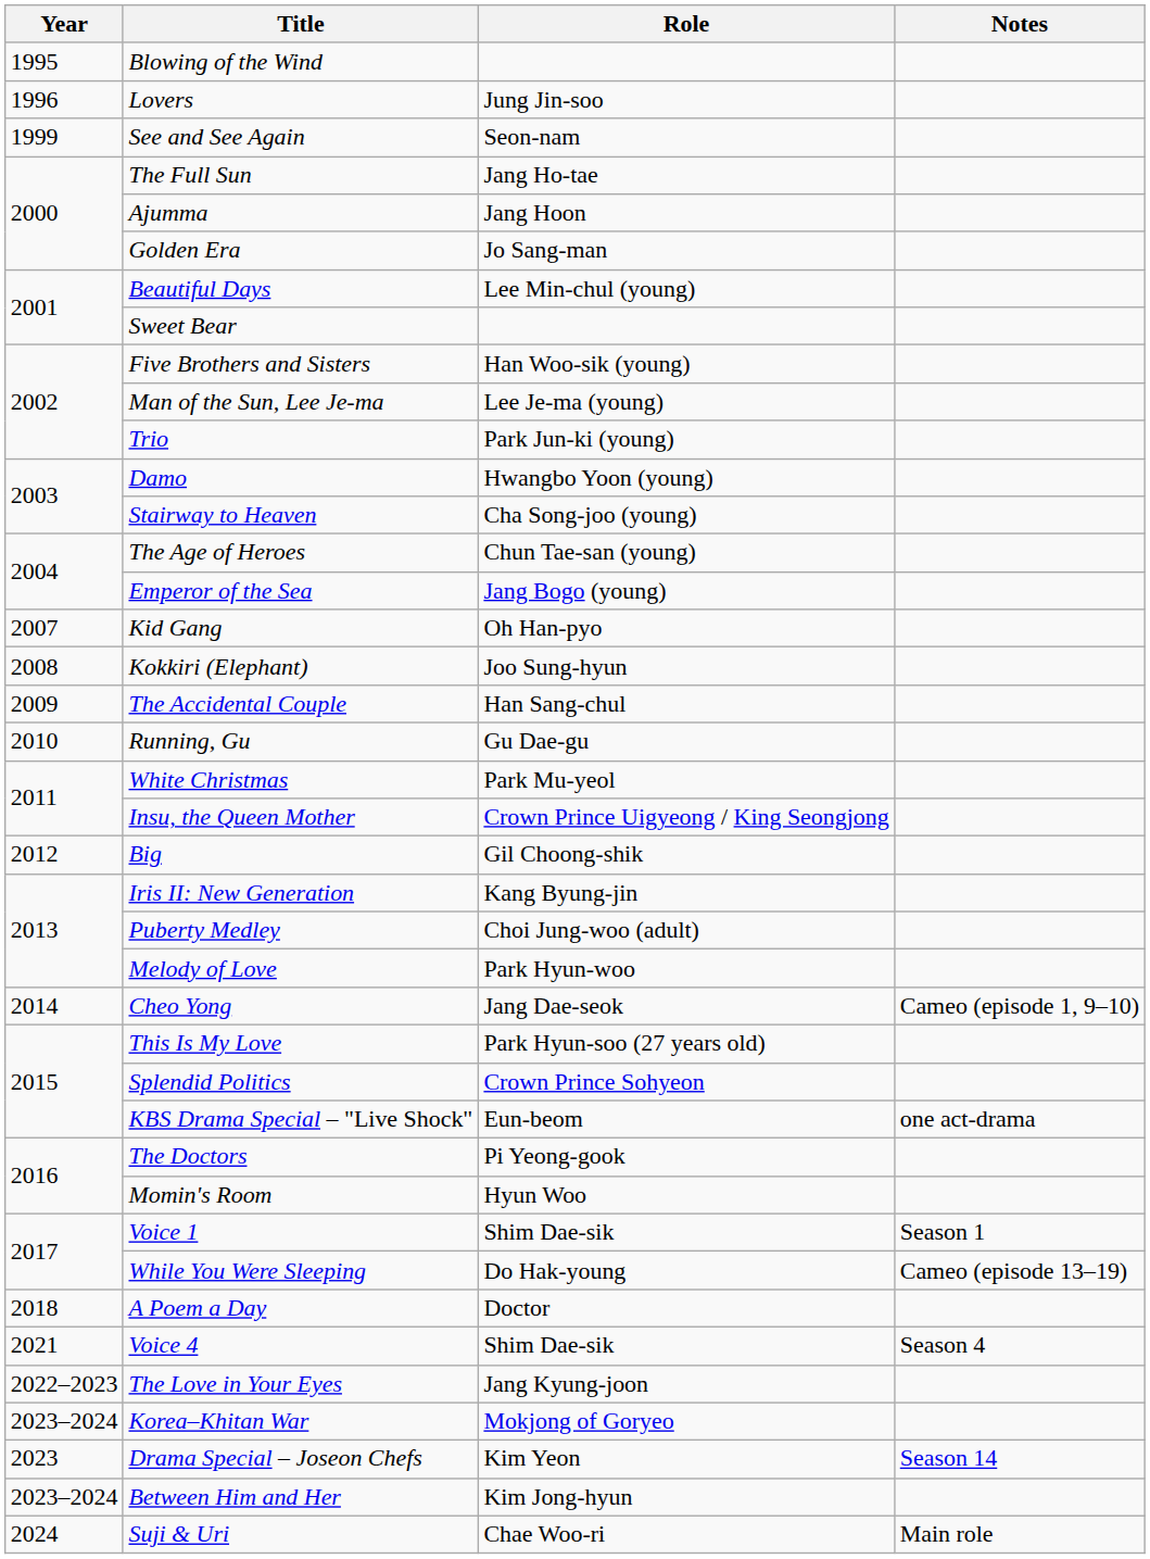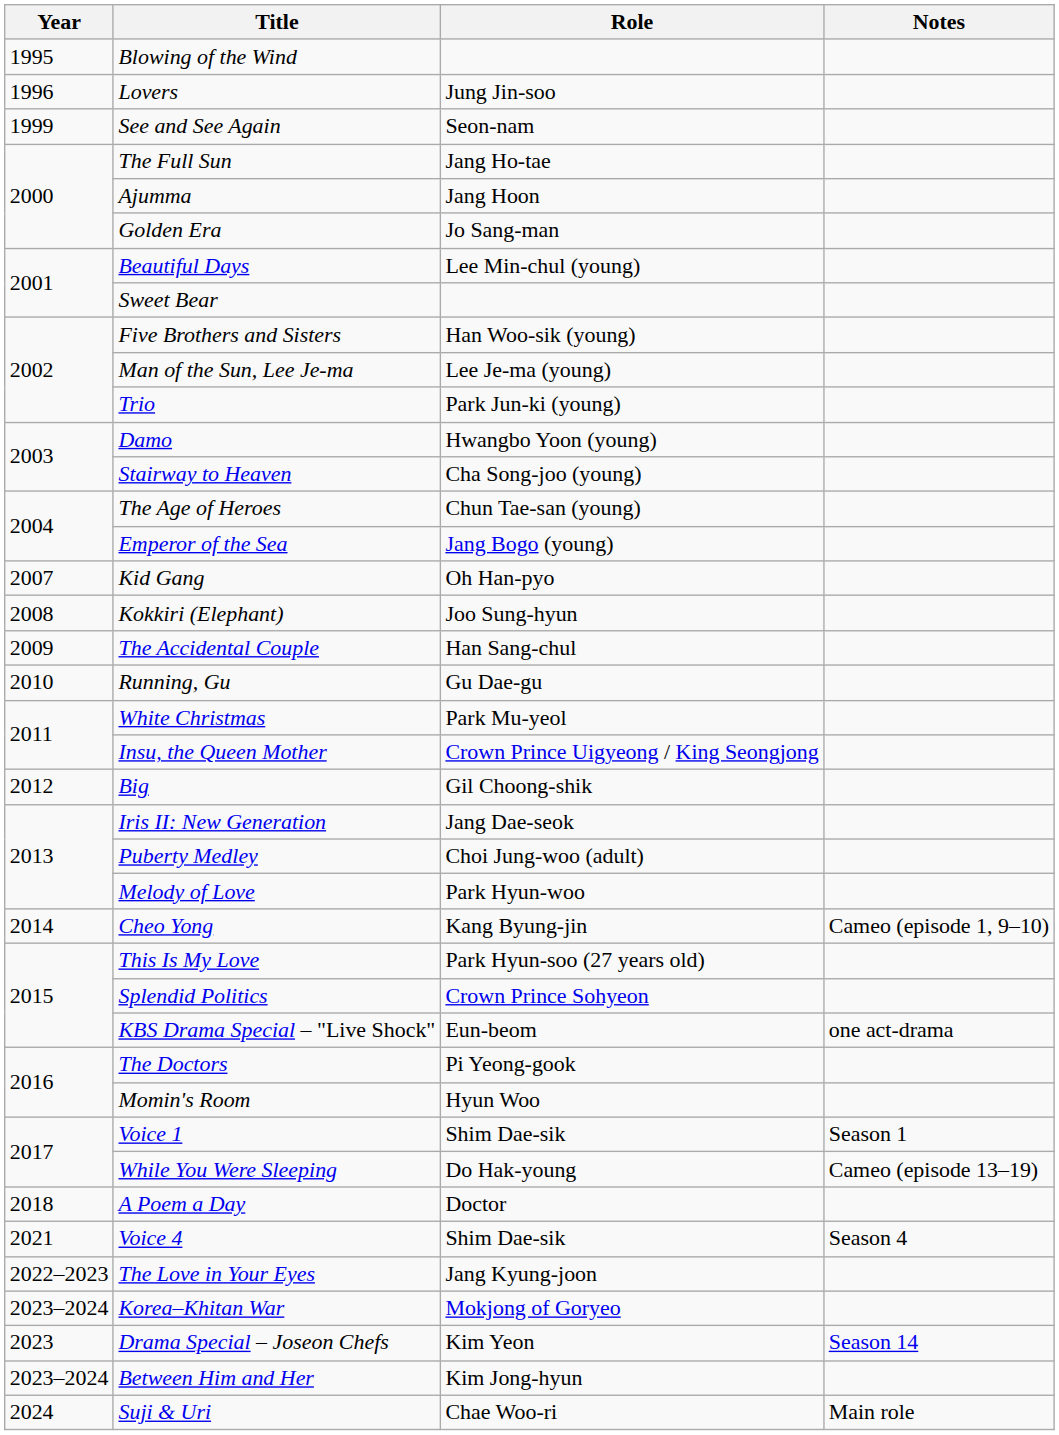Iris II: New Generation | Role: Kang Byung-jin -> Jang Dae-seok
Cheo Yong | Role: Jang Dae-seok -> Kang Byung-jin
